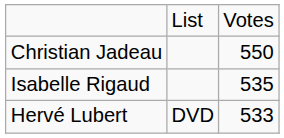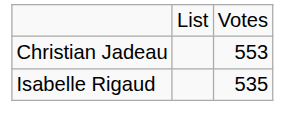Christian Jadeau | column 3: 550 -> 553
- row: Hervé Lubert | DVD | 533
